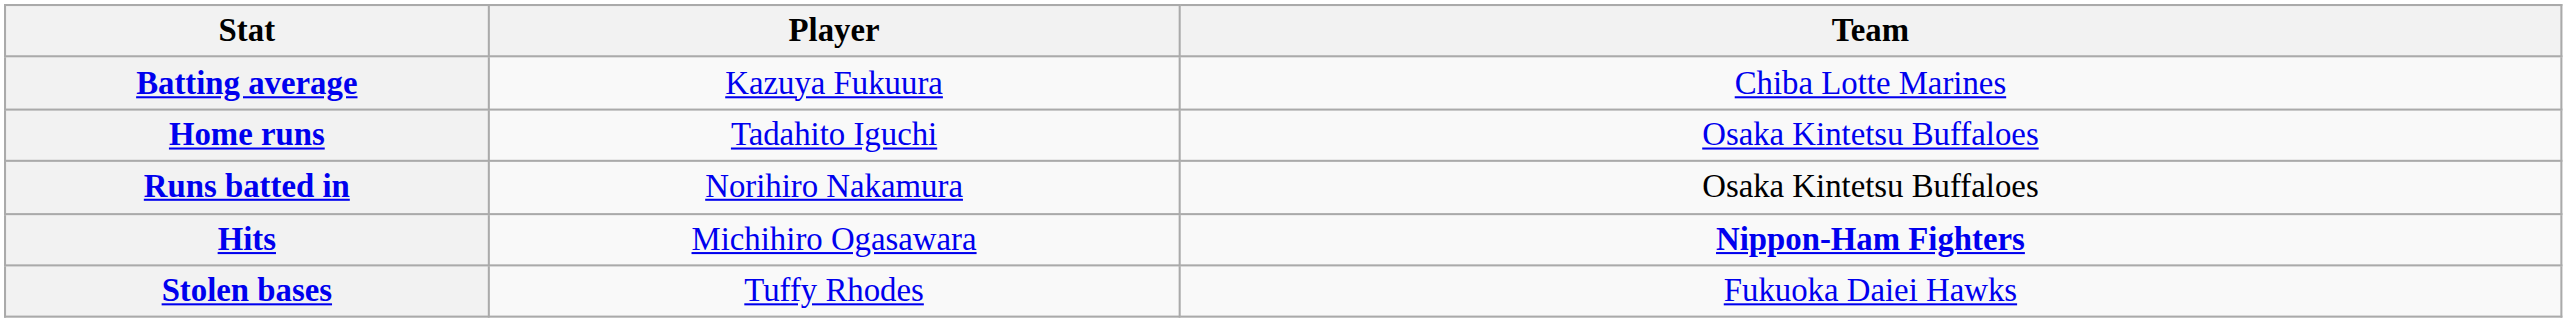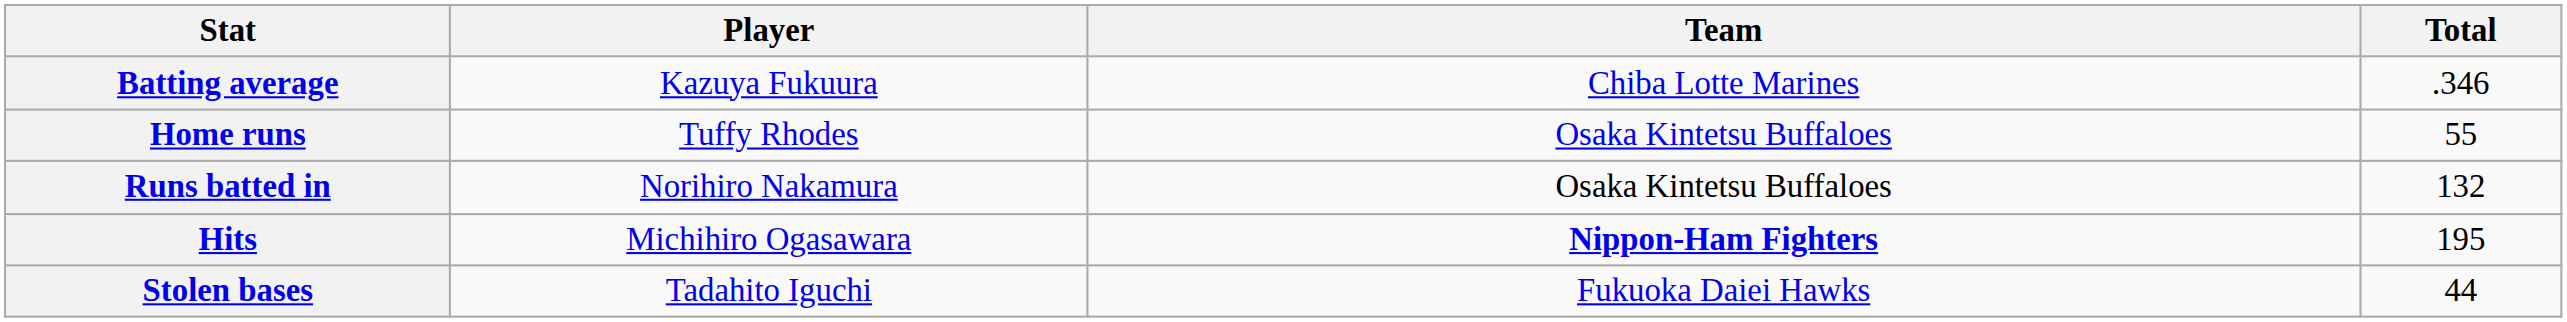+ column: Total | .346 | 55 | 132 | 195 | 44
Home runs | Player: Tadahito Iguchi -> Tuffy Rhodes
Stolen bases | Player: Tuffy Rhodes -> Tadahito Iguchi
